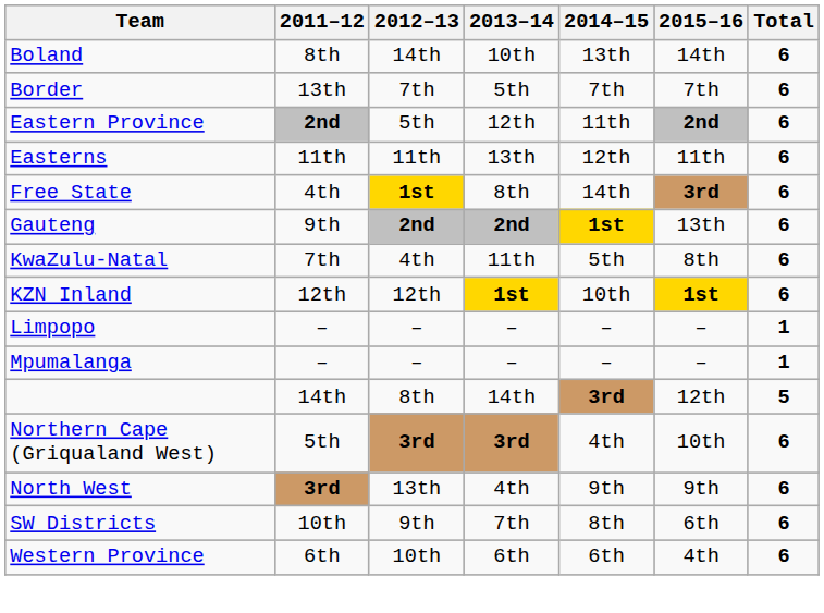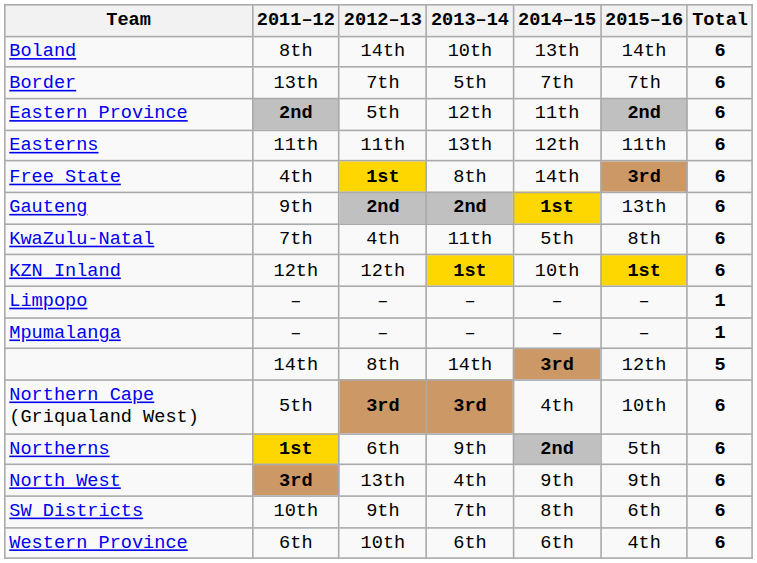+ row: Northerns | 1st | 6th | 9th | 2nd | 5th | 6
